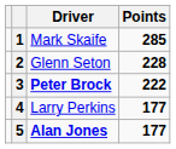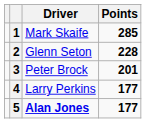3 | Driver: bold -> normal
3 | Points: 222 -> 201
